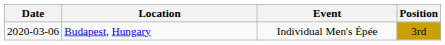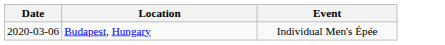- column: Position | 3rd
